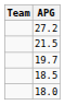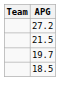- row: 18.0
